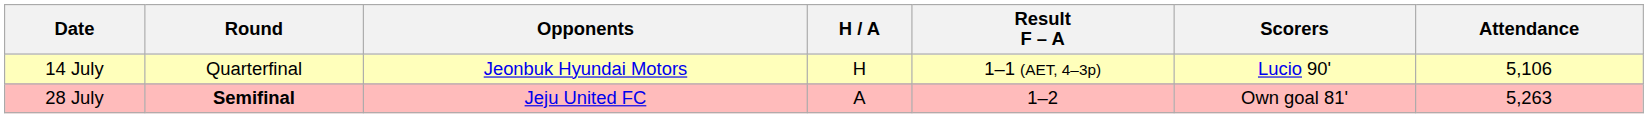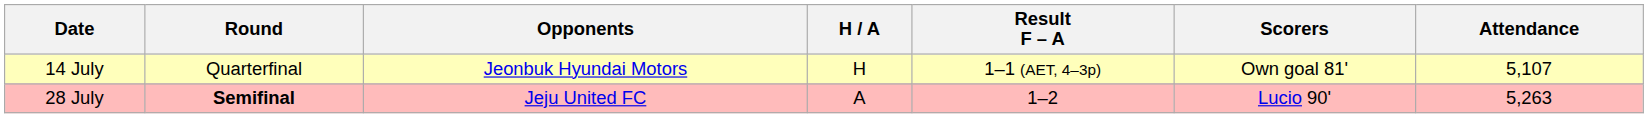14 July | Scorers: Lucio 90' -> Own goal 81'
14 July | Attendance: 5,106 -> 5,107
28 July | Scorers: Own goal 81' -> Lucio 90'
